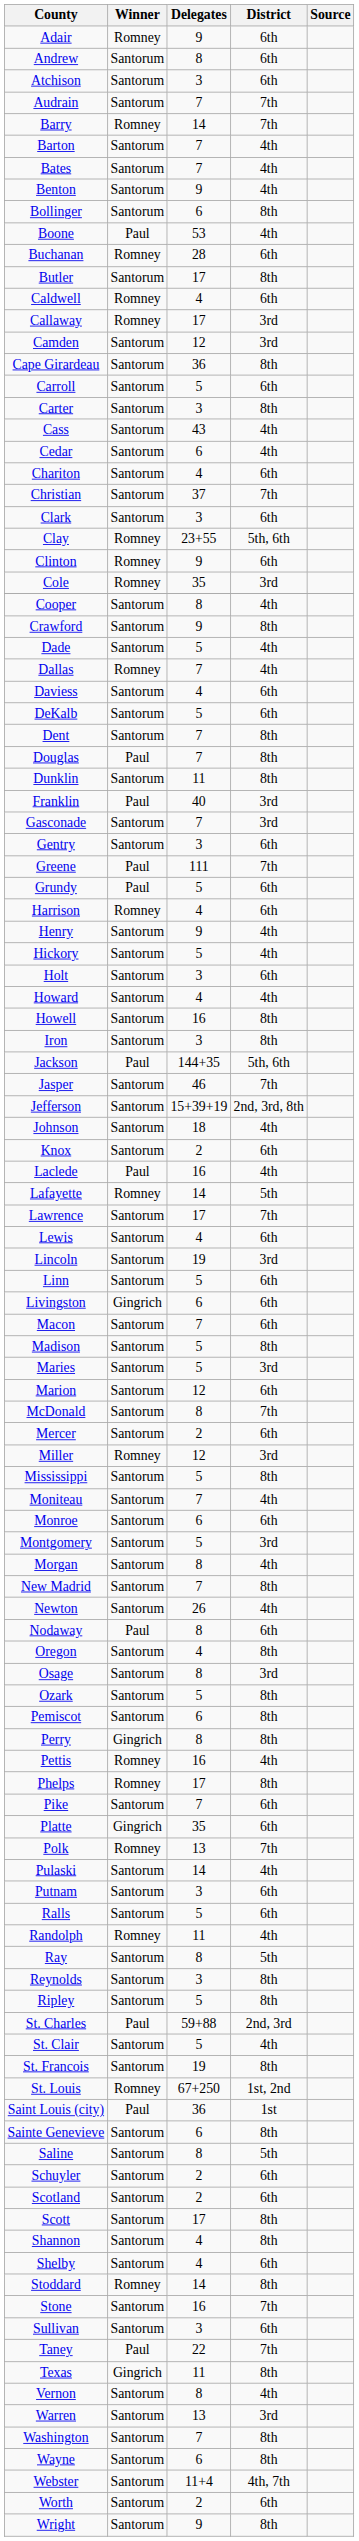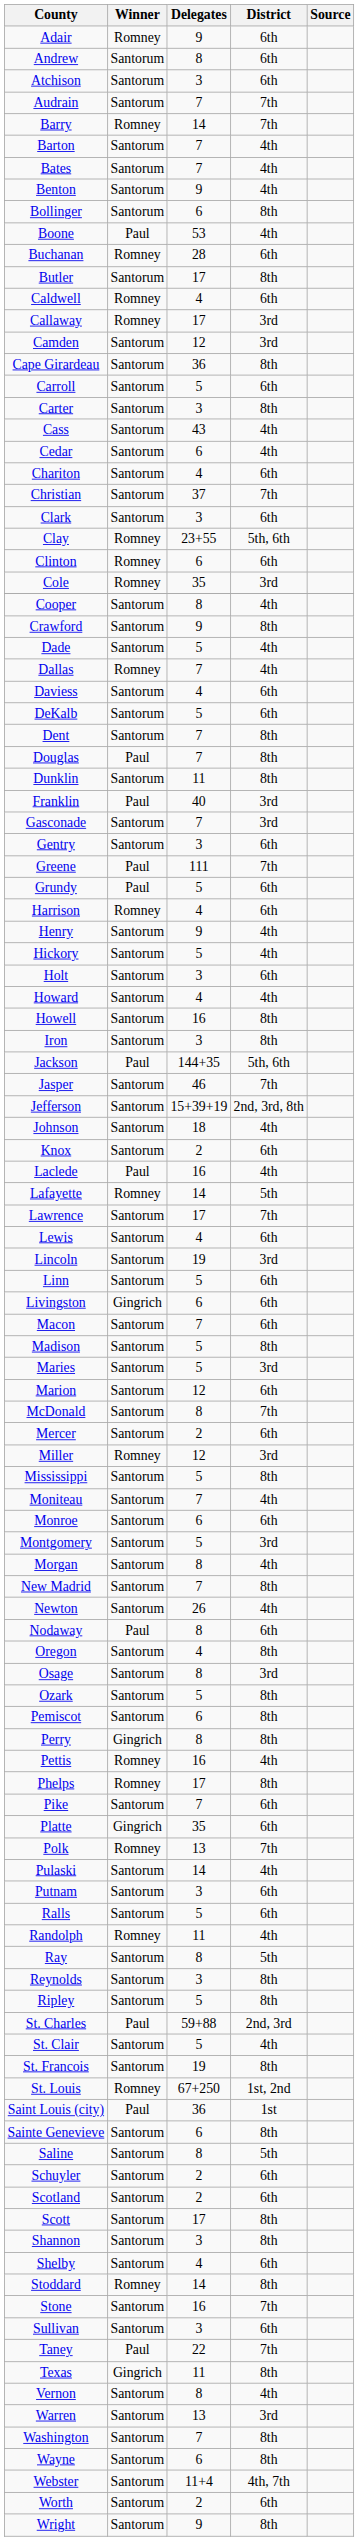Clinton | Delegates: 9 -> 6
Shannon | Delegates: 4 -> 3
